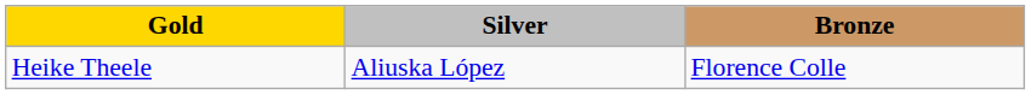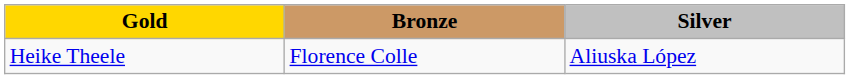columns swapped: Silver <-> Bronze
